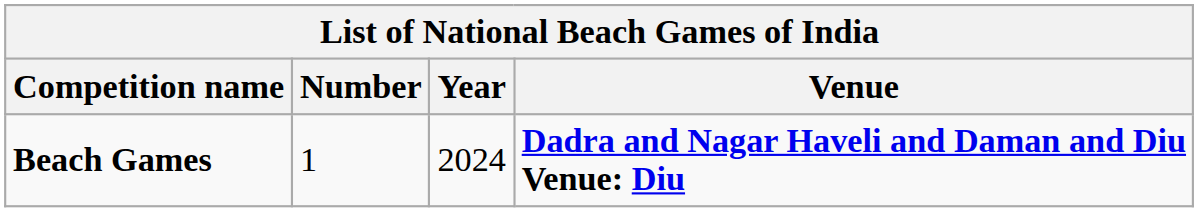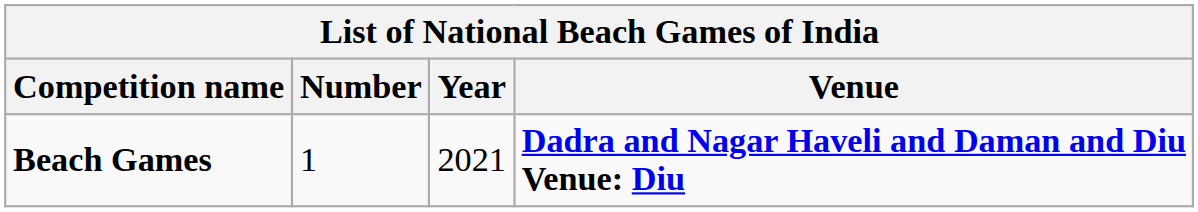Beach Games | Year: 2024 -> 2021
